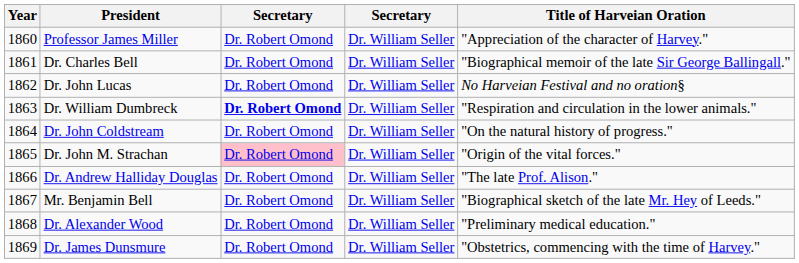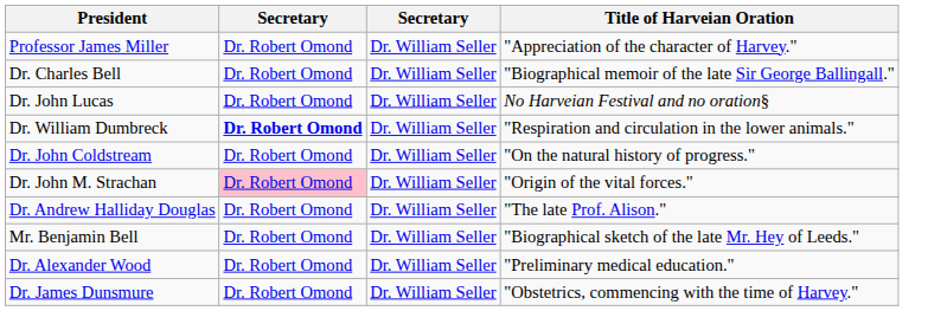- column: Year | 1860 | 1861 | 1862 | 1863 | 1864 | 1865 | 1866 | 1867 | 1868 | 1869
